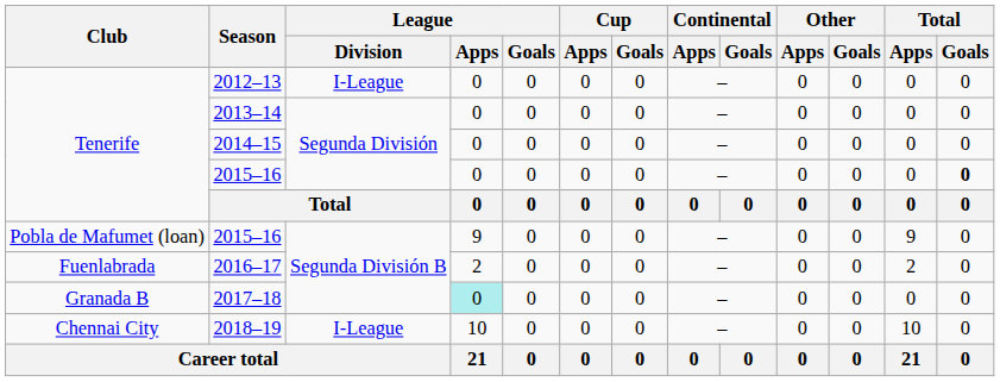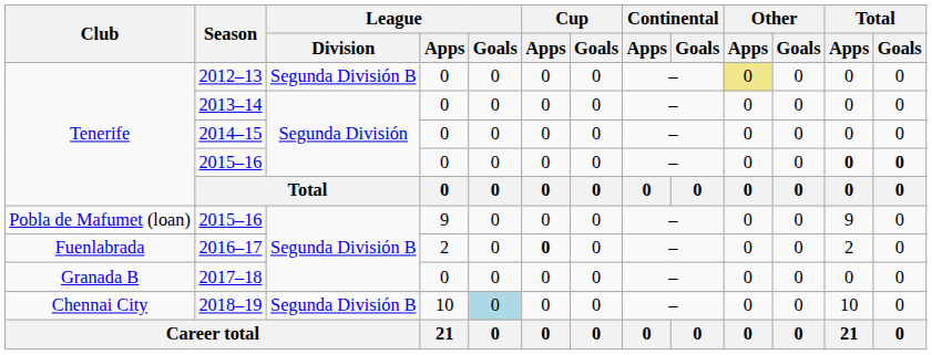2012–13 | League / Division: I-League -> Segunda División B
2012–13 | Other / Apps: no background -> khaki background
Tenerife / 2015–16 | Total / Apps: normal -> bold
2016–17 | Cup / Apps: normal -> bold
2017–18 | League / Apps: paleturquoise background -> no background
2018–19 | League / Division: I-League -> Segunda División B
2018–19 | League / Goals: no background -> lightblue background
